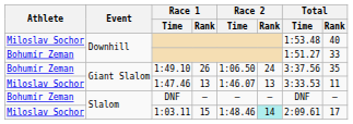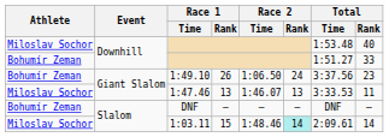1:49.10 | Total / Rank: 35 -> 23
1:03.11 | Total / Rank: 17 -> 14
